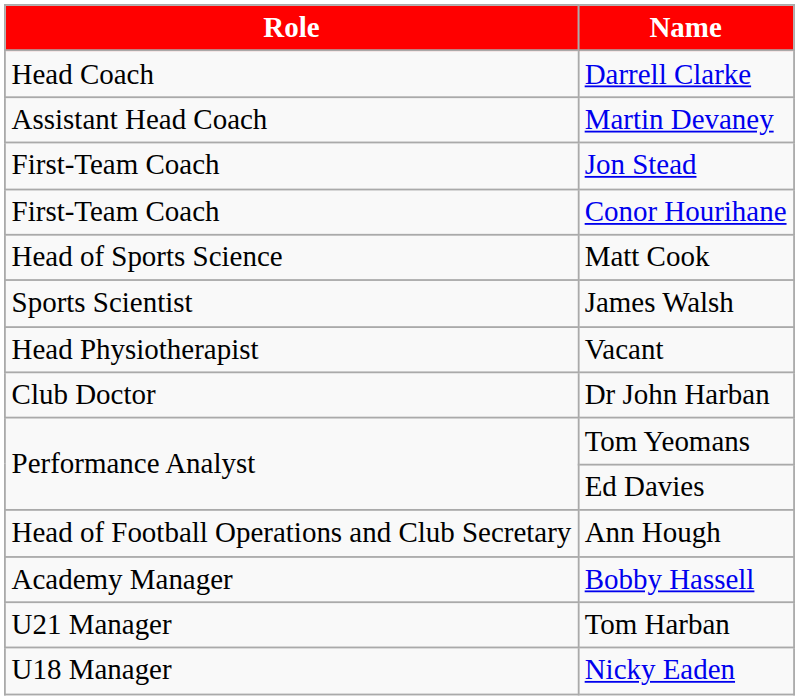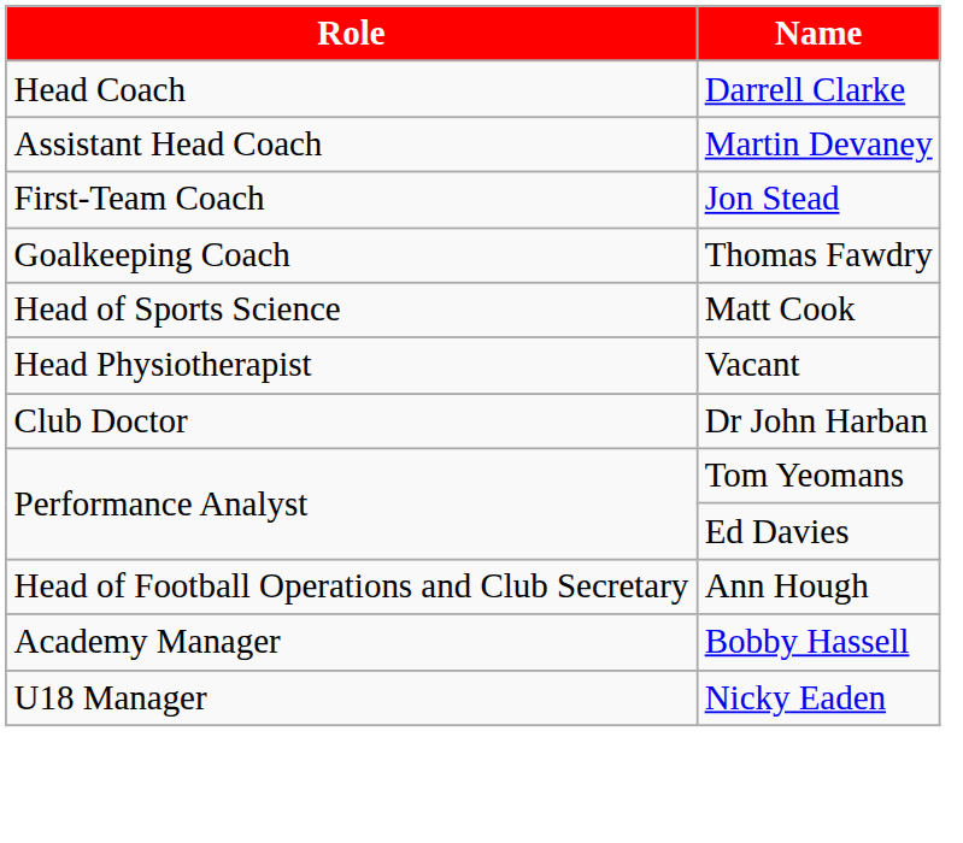- row: First-Team Coach | Conor Hourihane
+ row: Goalkeeping Coach | Thomas Fawdry
- row: Sports Scientist | James Walsh
- row: U21 Manager | Tom Harban
